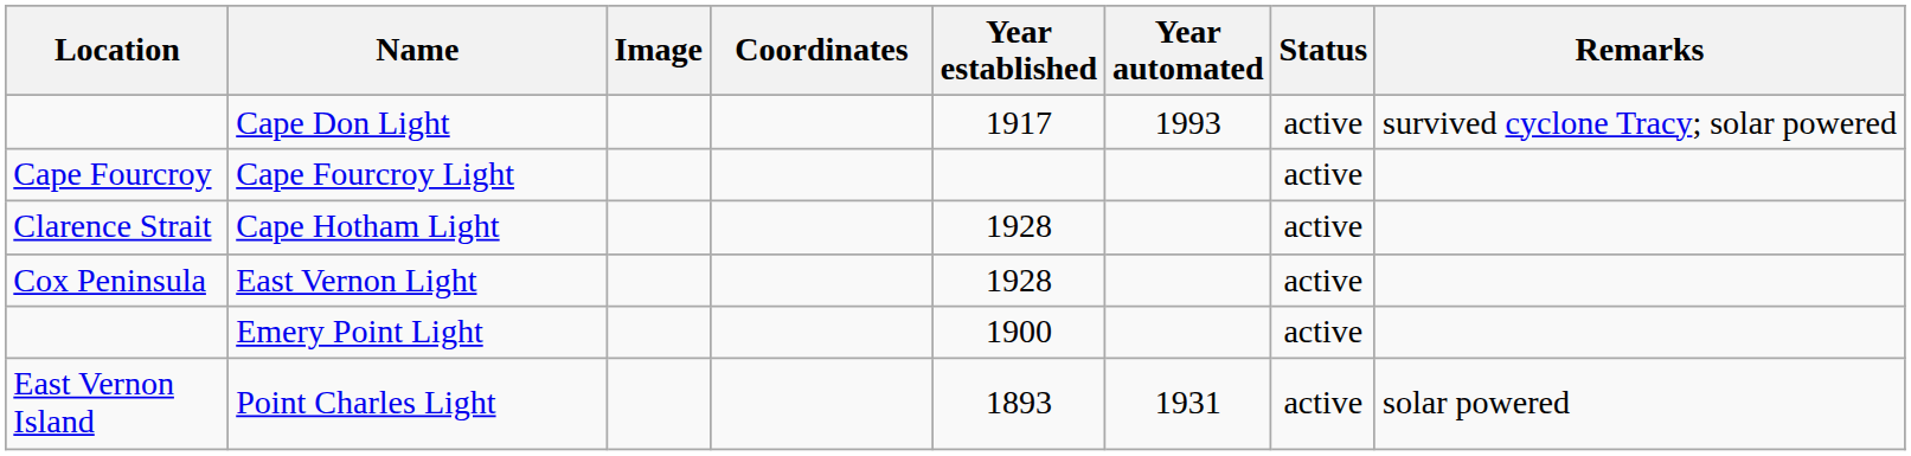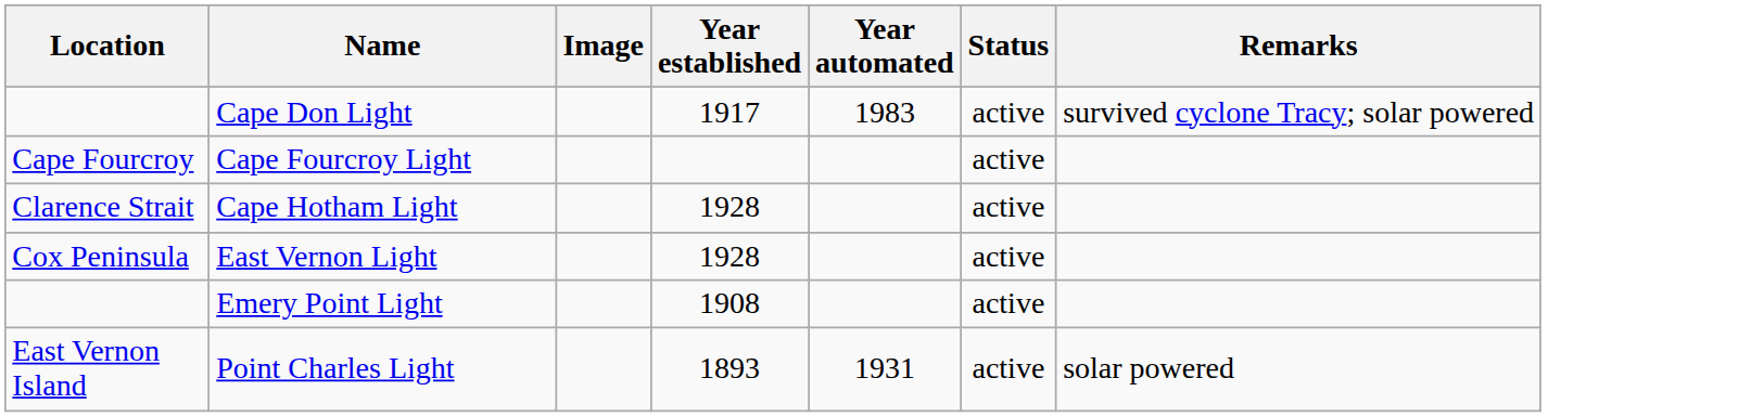- column: Coordinates
Cape Don Light | Year automated: 1993 -> 1983
Emery Point Light | Year established: 1900 -> 1908
